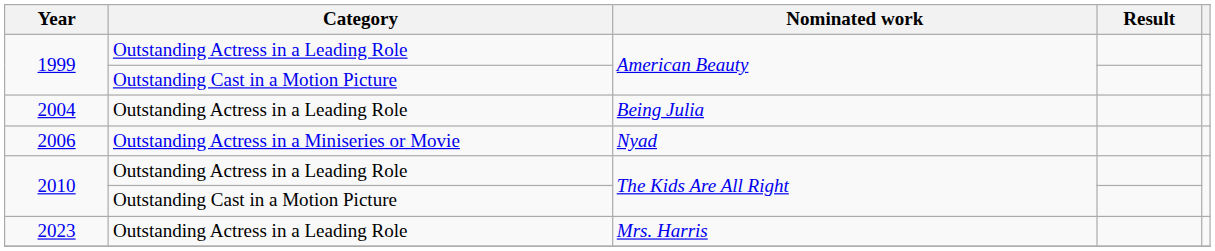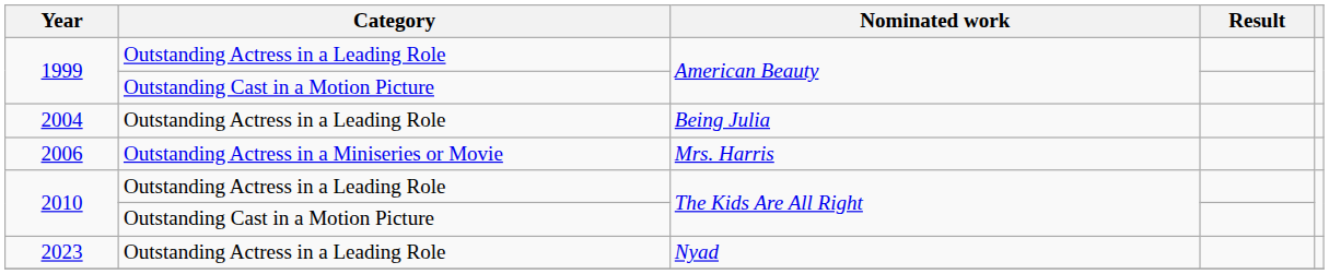2006 | Nominated work: Nyad -> Mrs. Harris
2023 | Nominated work: Mrs. Harris -> Nyad
